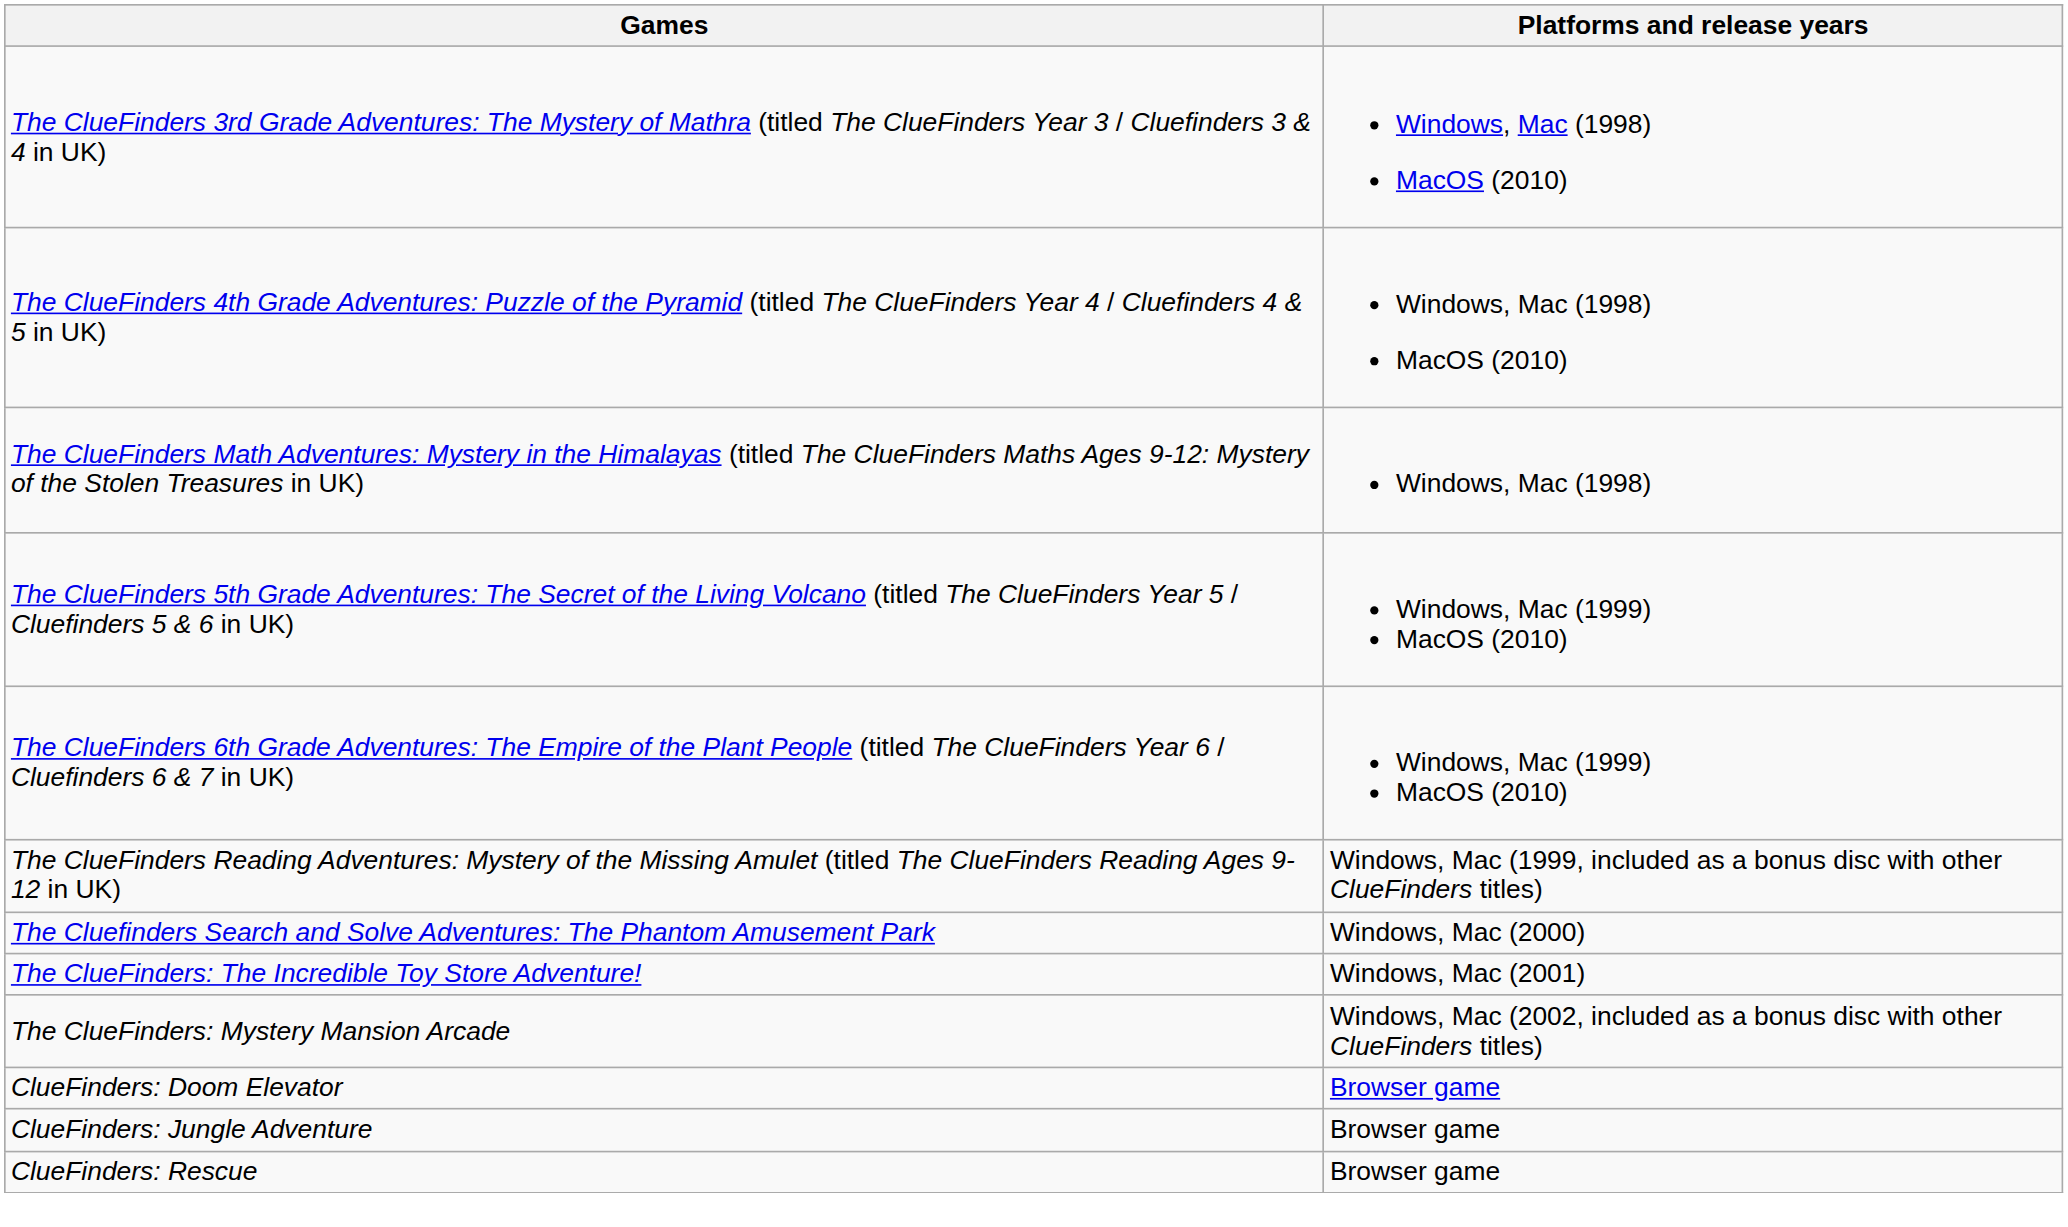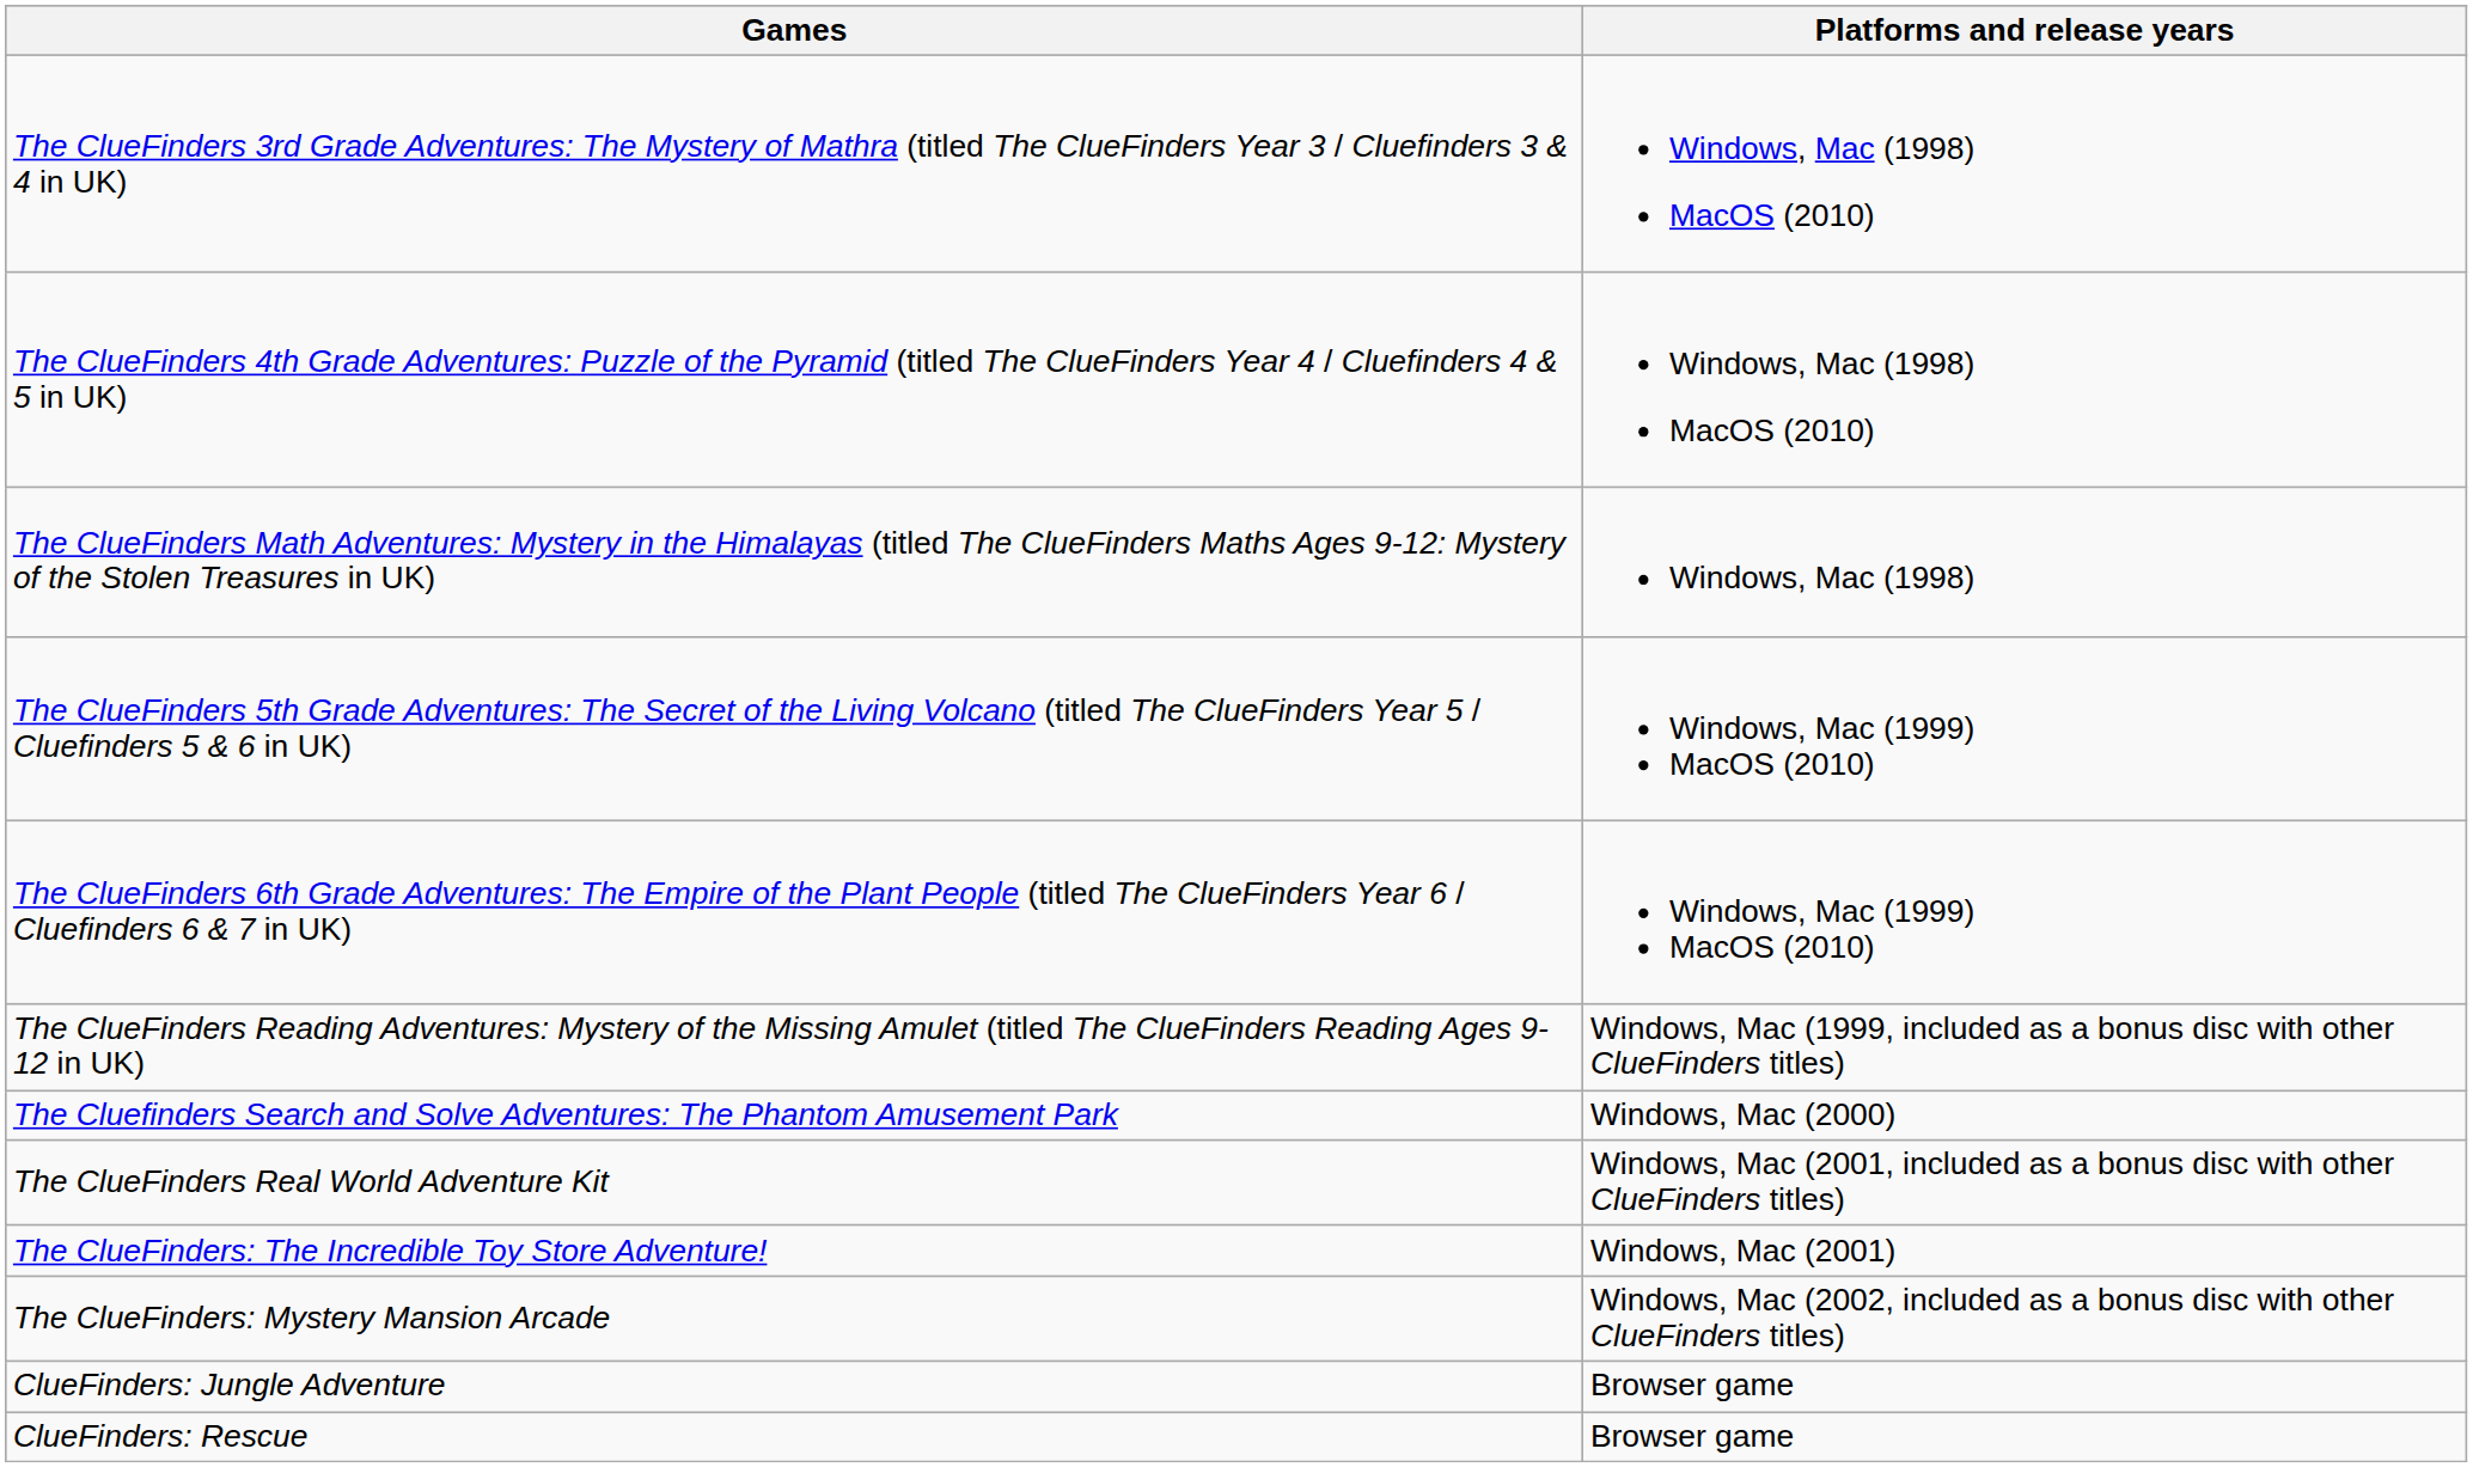+ row: The ClueFinders Real World Adventure Kit | Windows, Mac (2001, included as a bonus disc with other ClueFinders titles)
- row: ClueFinders: Doom Elevator | Browser game
